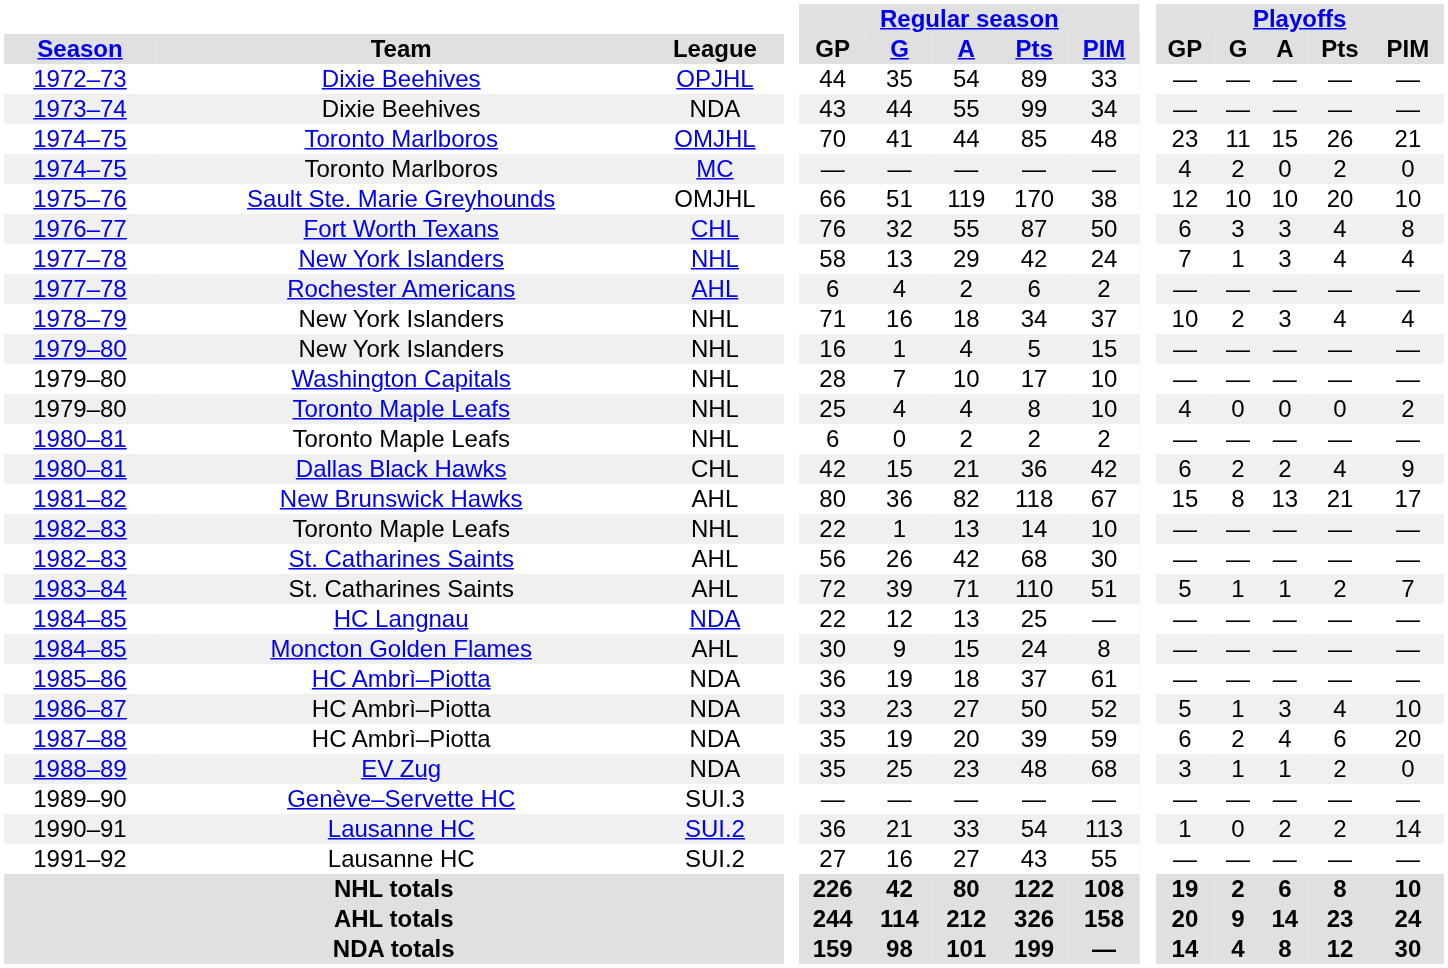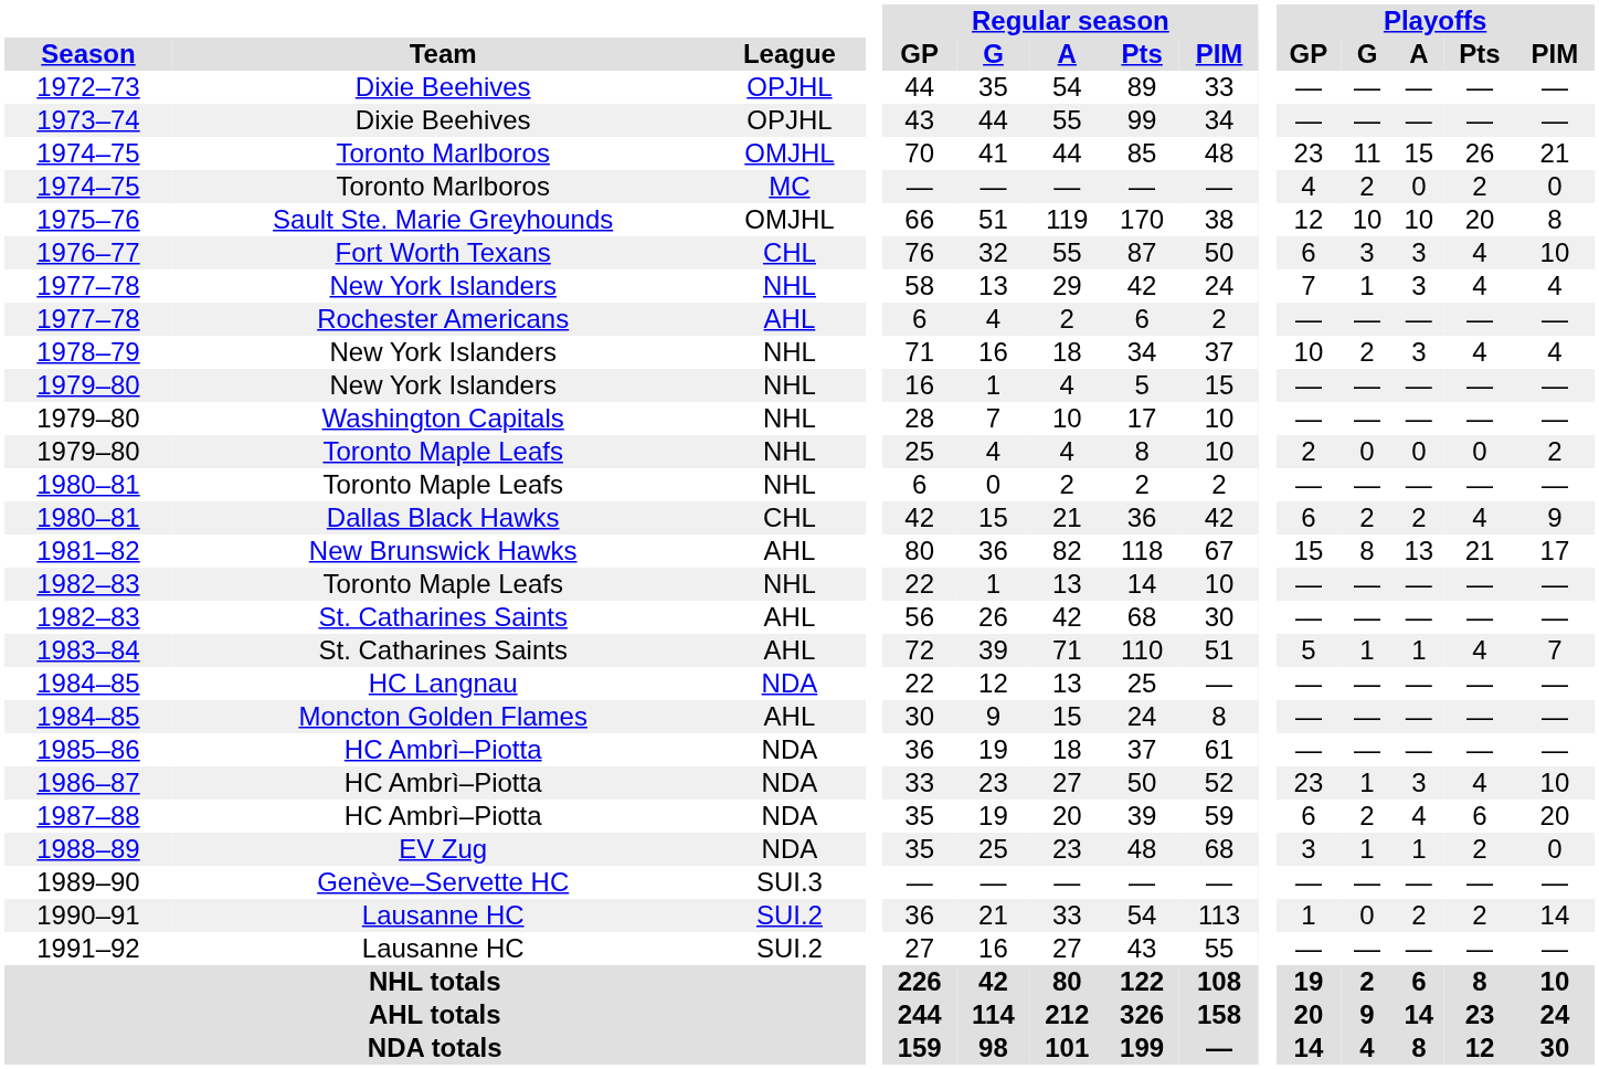1973–74 | League: NDA -> OPJHL
1975–76 | Playoffs / PIM: 10 -> 8
1976–77 | Playoffs / PIM: 8 -> 10
1979–80 / Toronto Maple Leafs | Playoffs / GP: 4 -> 2
1983–84 | Playoffs / Pts: 2 -> 4
1986–87 | Playoffs / GP: 5 -> 23
